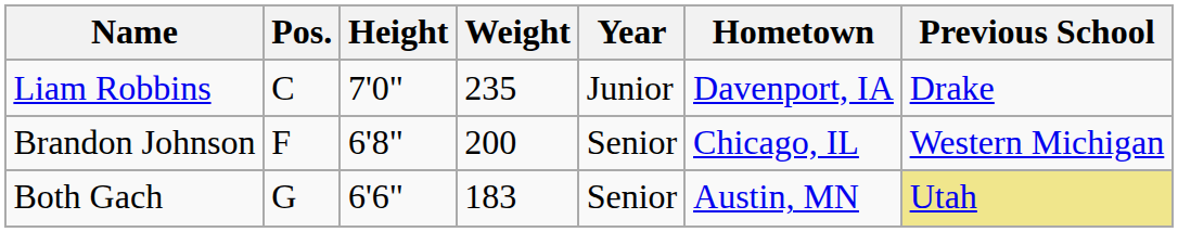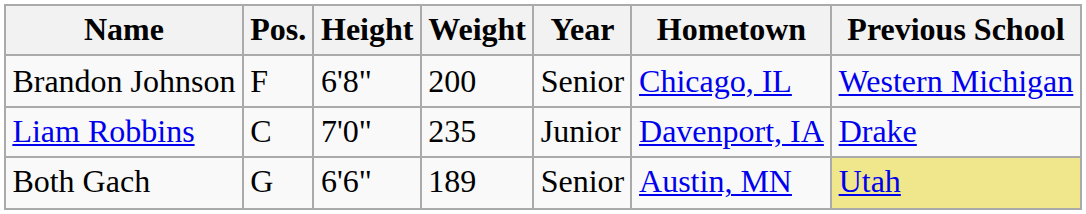rows swapped: Brandon Johnson <-> Liam Robbins
Both Gach | Weight: 183 -> 189
